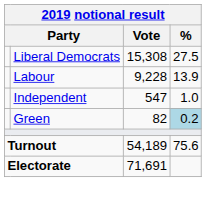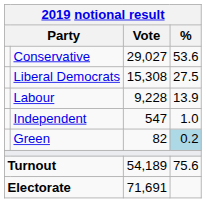+ row: Conservative | 29,027 | 53.6
